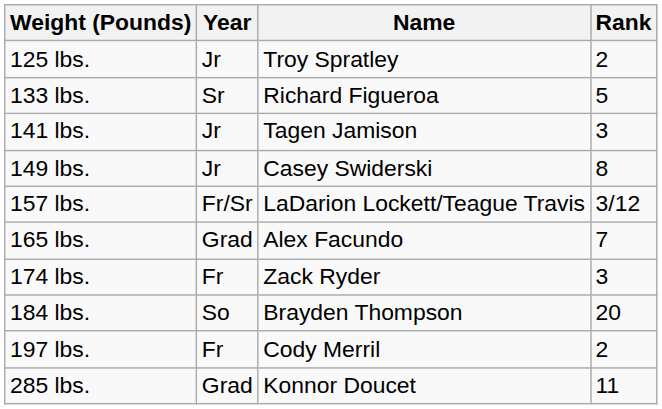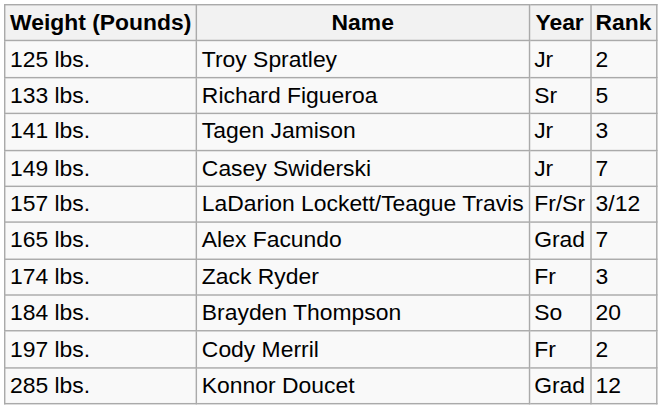columns swapped: Name <-> Year
149 lbs. | Rank: 8 -> 7
285 lbs. | Rank: 11 -> 12
